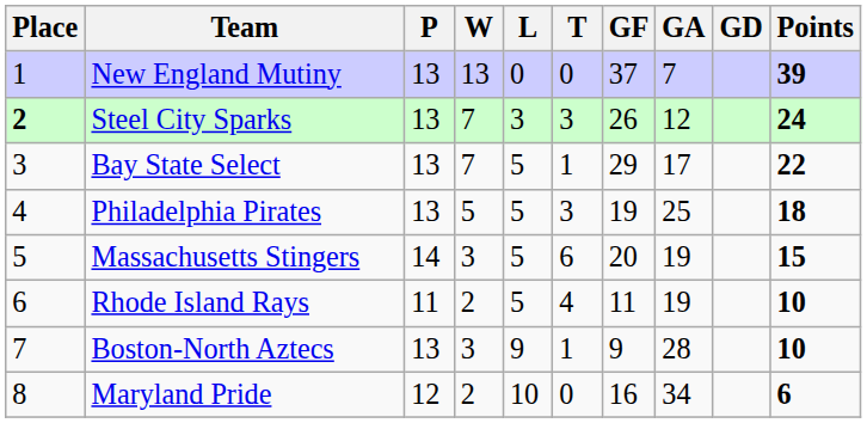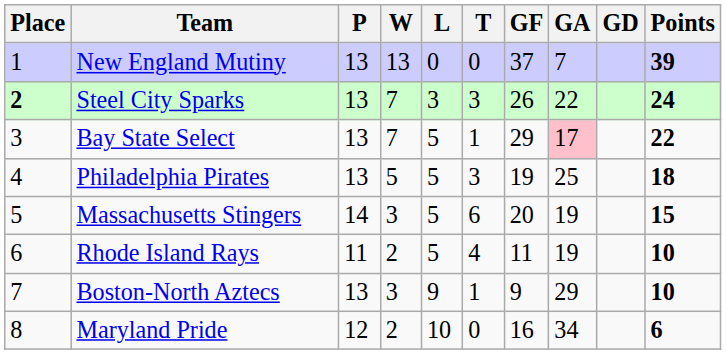Steel City Sparks | GA: 12 -> 22
Bay State Select | GA: no background -> pink background
Boston-North Aztecs | GA: 28 -> 29
